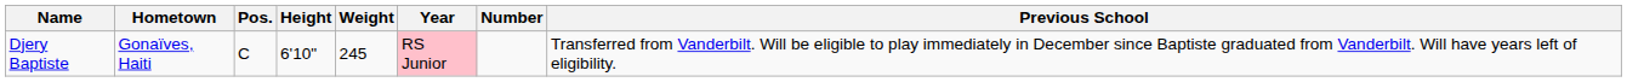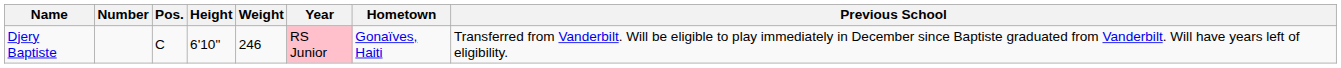columns swapped: Number <-> Hometown
Djery Baptiste | Weight: 245 -> 246
